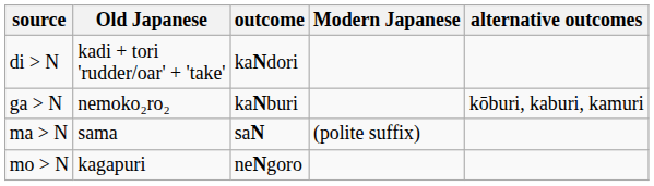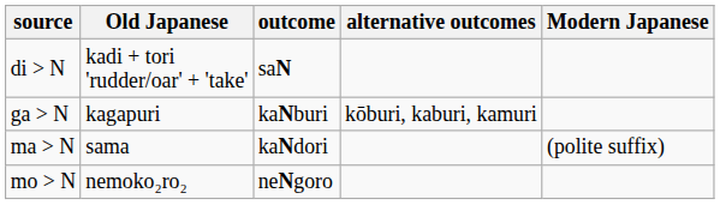columns swapped: Modern Japanese <-> alternative outcomes
di > N | outcome: kaNdori -> saN
ga > N | Old Japanese: nemoko₂ro₂ -> kagapuri
ma > N | outcome: saN -> kaNdori
mo > N | Old Japanese: kagapuri -> nemoko₂ro₂
